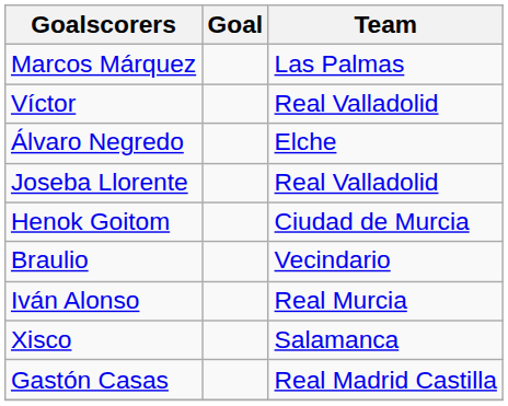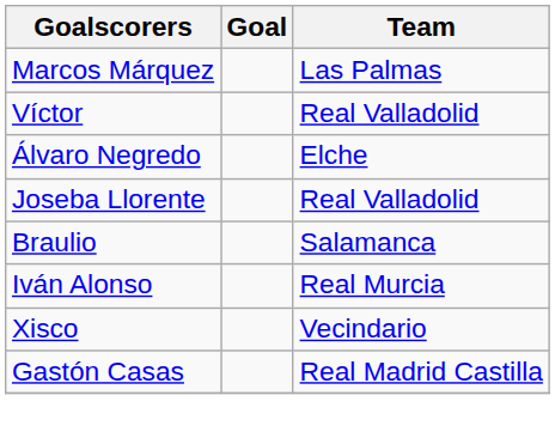- row: Henok Goitom | Ciudad de Murcia
Braulio | Team: Vecindario -> Salamanca
Xisco | Team: Salamanca -> Vecindario
